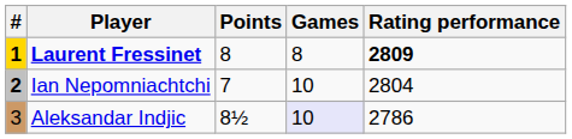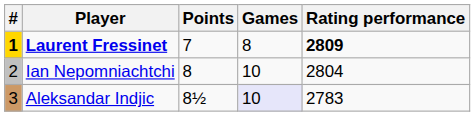Laurent Fressinet | Points: 8 -> 7
Ian Nepomniachtchi | #: bold -> normal
Ian Nepomniachtchi | Points: 7 -> 8
Aleksandar Indjic | Rating performance: 2786 -> 2783
